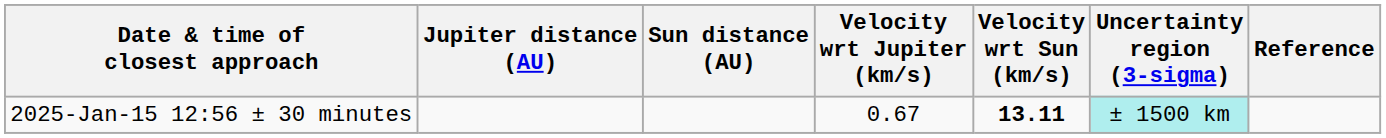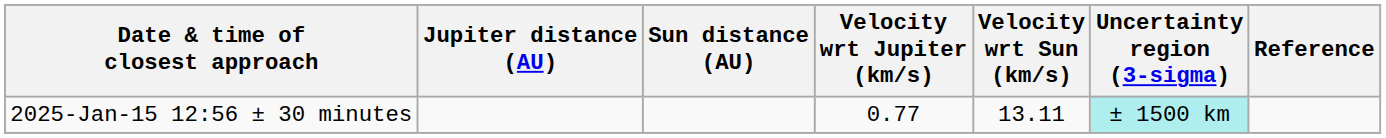2025-Jan-15 12:56 ± 30 minutes | Velocity wrt Jupiter (km/s): 0.67 -> 0.77
2025-Jan-15 12:56 ± 30 minutes | Velocity wrt Sun (km/s): bold -> normal
